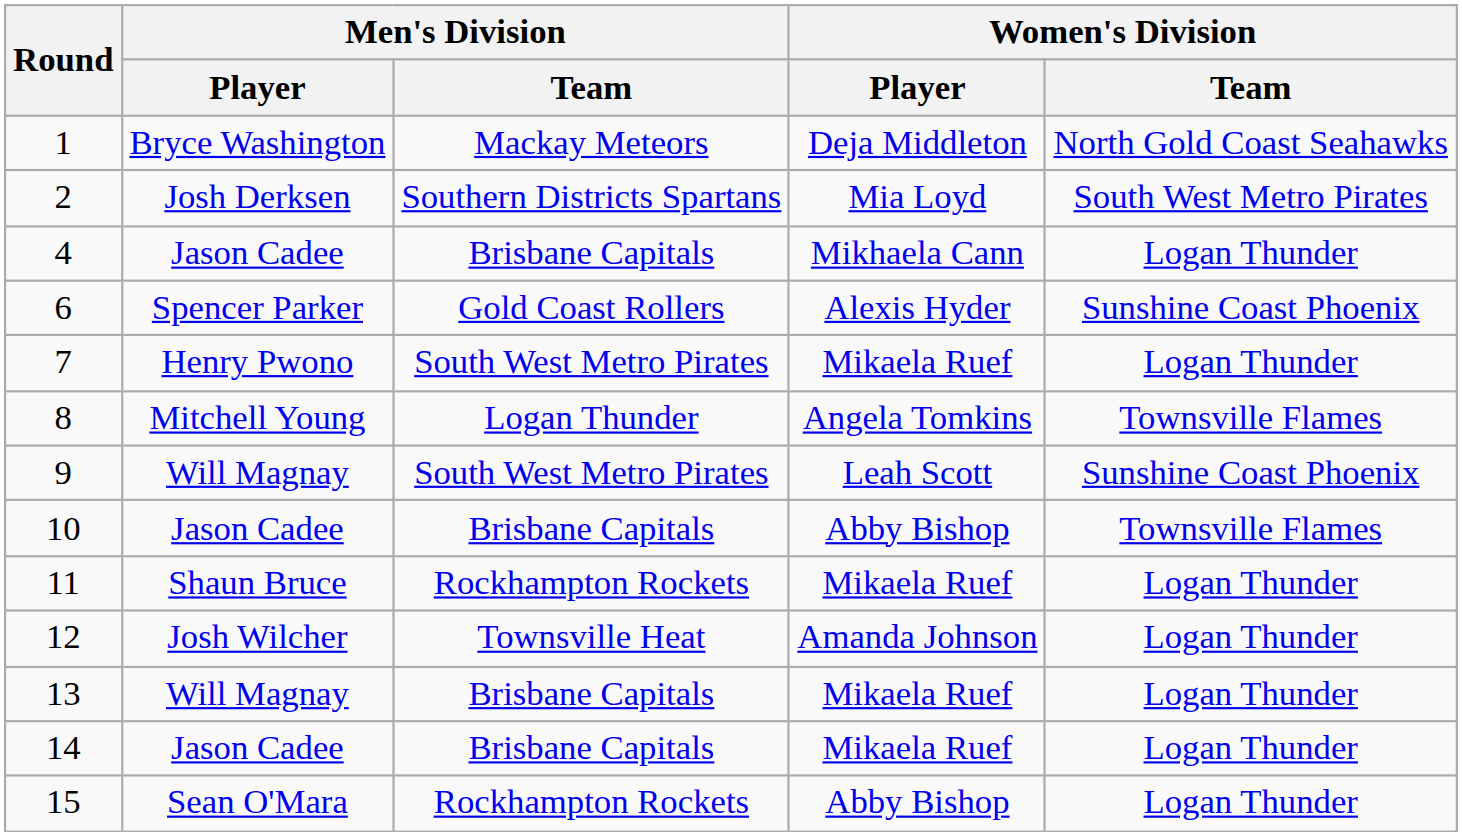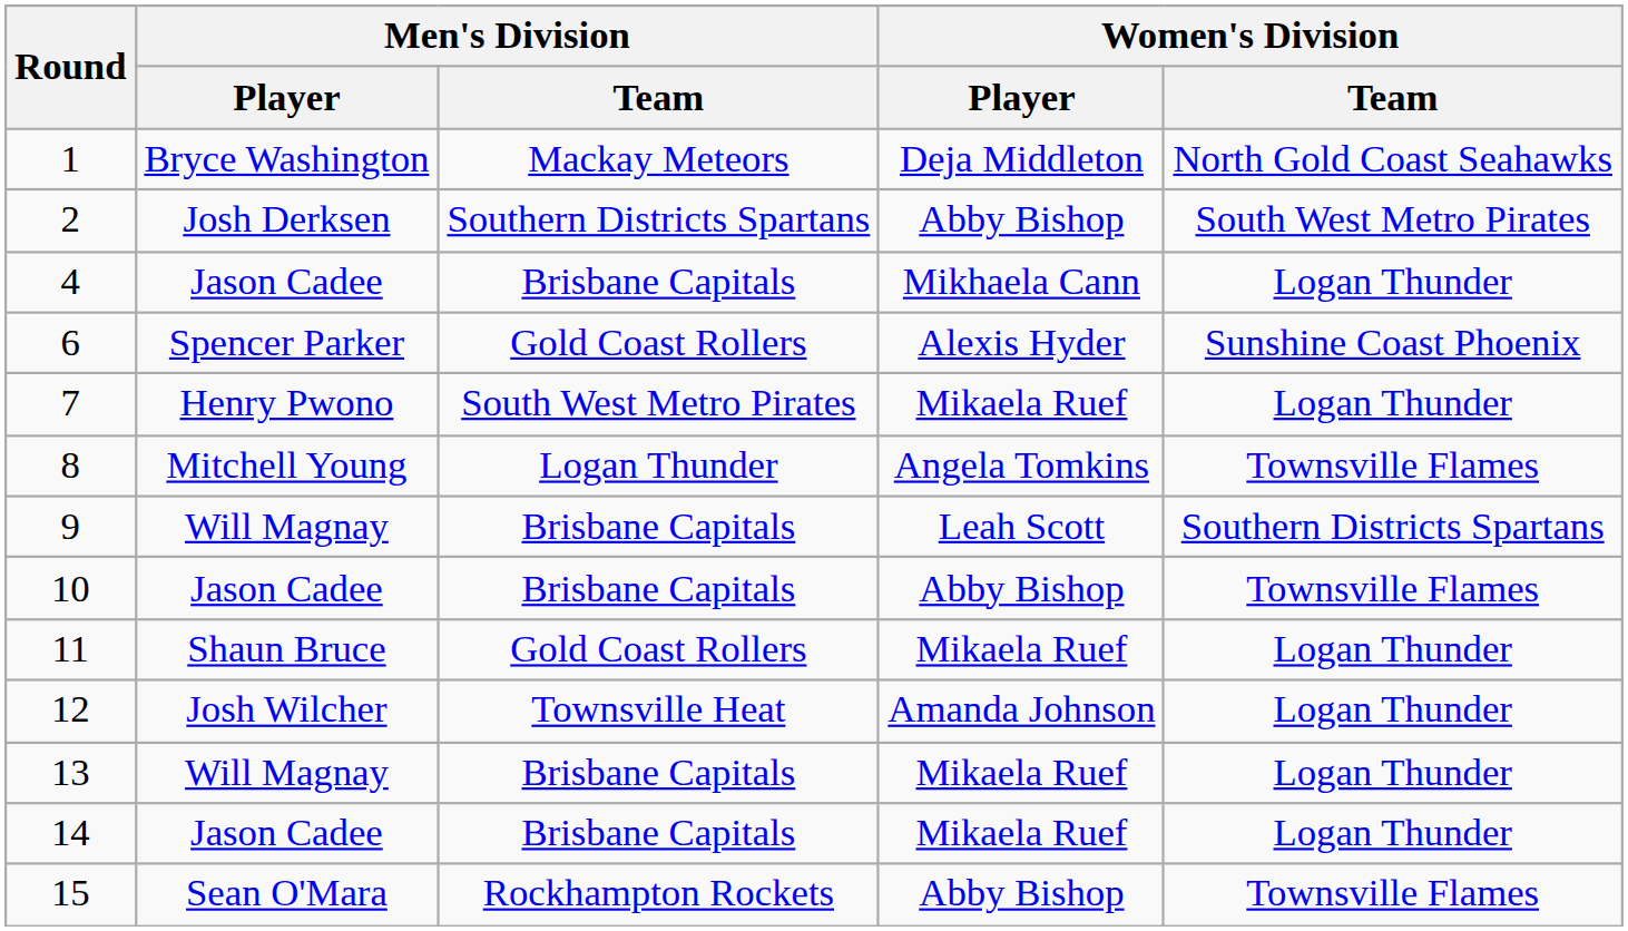2 | Women's Division / Player: Mia Loyd -> Abby Bishop
9 | Men's Division / Team: South West Metro Pirates -> Brisbane Capitals
9 | Women's Division / Team: Sunshine Coast Phoenix -> Southern Districts Spartans
11 | Men's Division / Team: Rockhampton Rockets -> Gold Coast Rollers
15 | Women's Division / Team: Logan Thunder -> Townsville Flames
